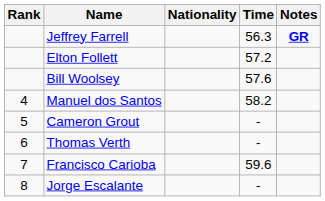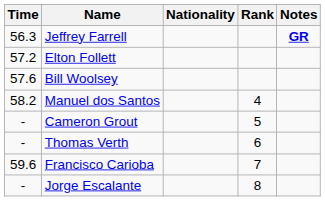columns swapped: Rank <-> Time
